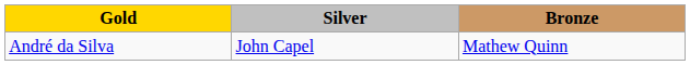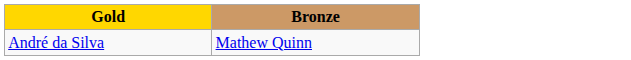- column: Silver | John Capel
